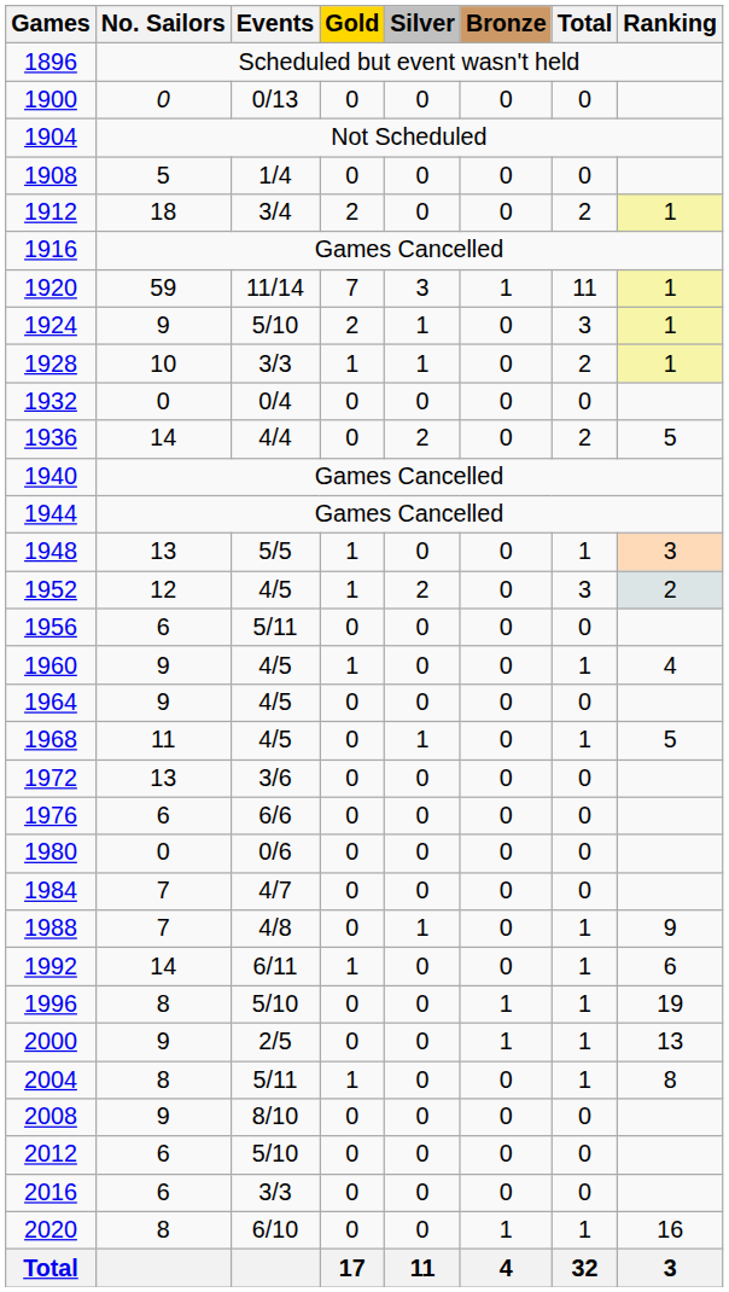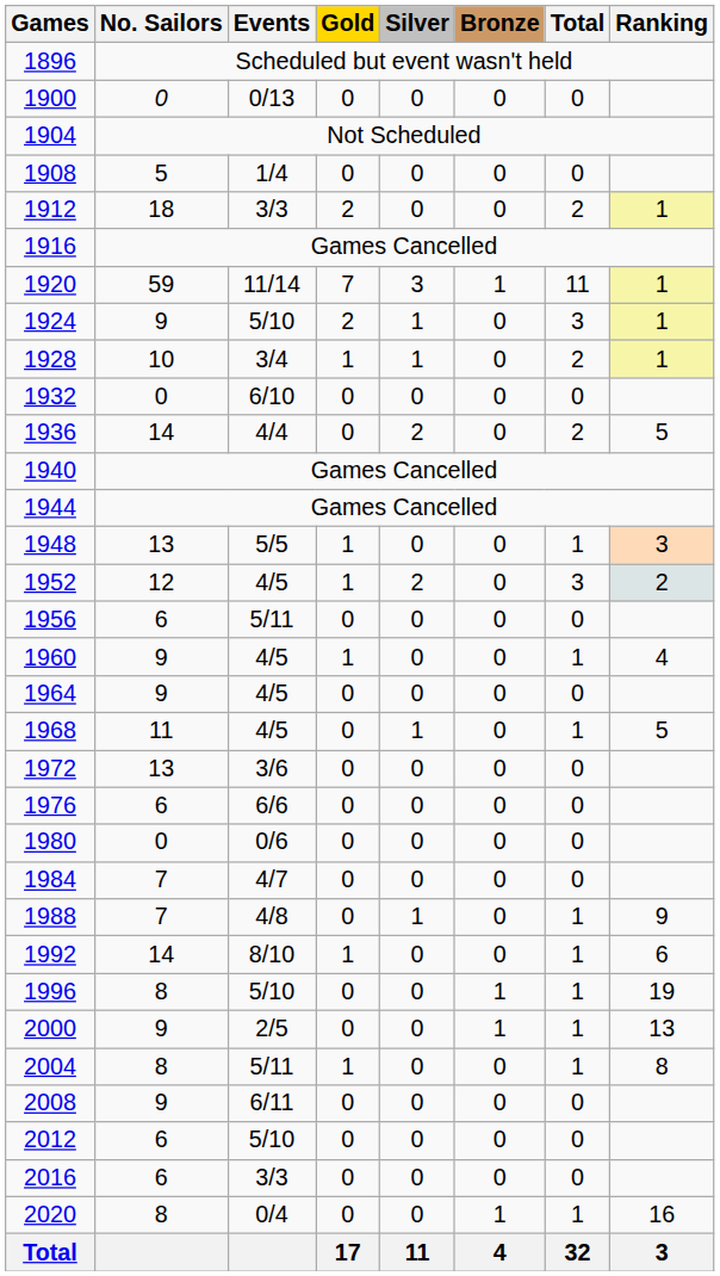1912 | Events: 3/4 -> 3/3
1928 | Events: 3/3 -> 3/4
1932 | Events: 0/4 -> 6/10
1992 | Events: 6/11 -> 8/10
2008 | Events: 8/10 -> 6/11
2020 | Events: 6/10 -> 0/4
